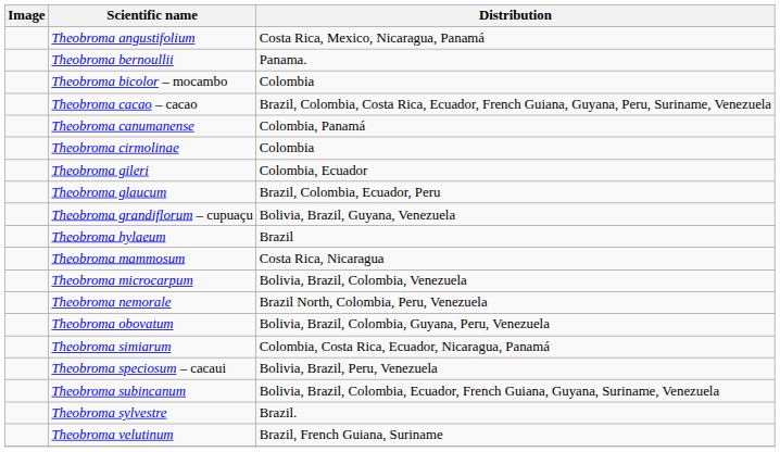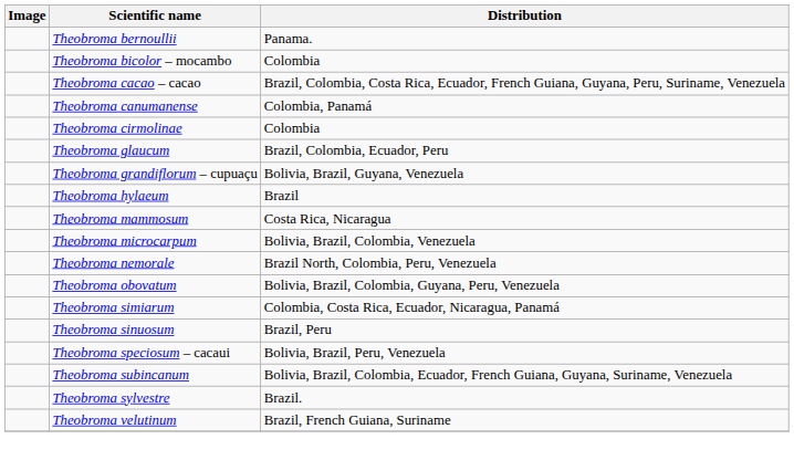- row: Theobroma angustifolium | Costa Rica, Mexico, Nicaragua, Panamá
- row: Theobroma gileri | Colombia, Ecuador
+ row: Theobroma sinuosum | Brazil, Peru
